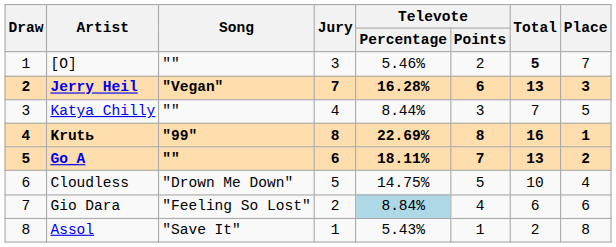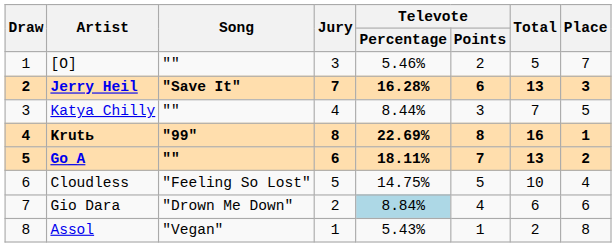[О] | Total: bold -> normal
Jerry Heil | Song: "Vegan" -> "Save It"
Cloudless | Song: "Drown Me Down" -> "Feeling So Lost"
Gio Dara | Song: "Feeling So Lost" -> "Drown Me Down"
Assol | Song: "Save It" -> "Vegan"
